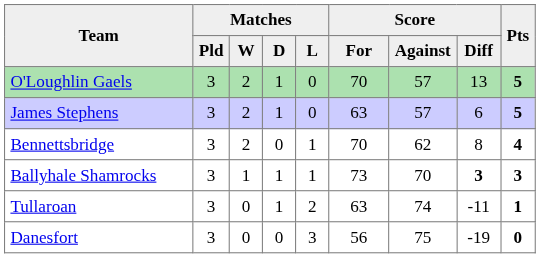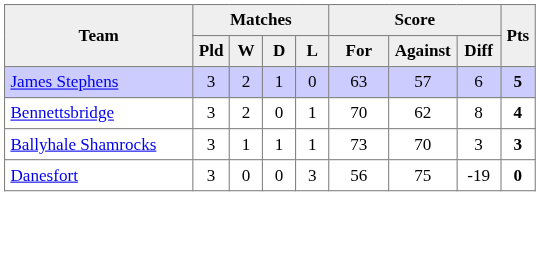- row: O'Loughlin Gaels | 3 | 2 | 1 | 0 | 70 | 57 | 13 | 5
Ballyhale Shamrocks | Score / Diff: bold -> normal
- row: Tullaroan | 3 | 0 | 1 | 2 | 63 | 74 | -11 | 1
